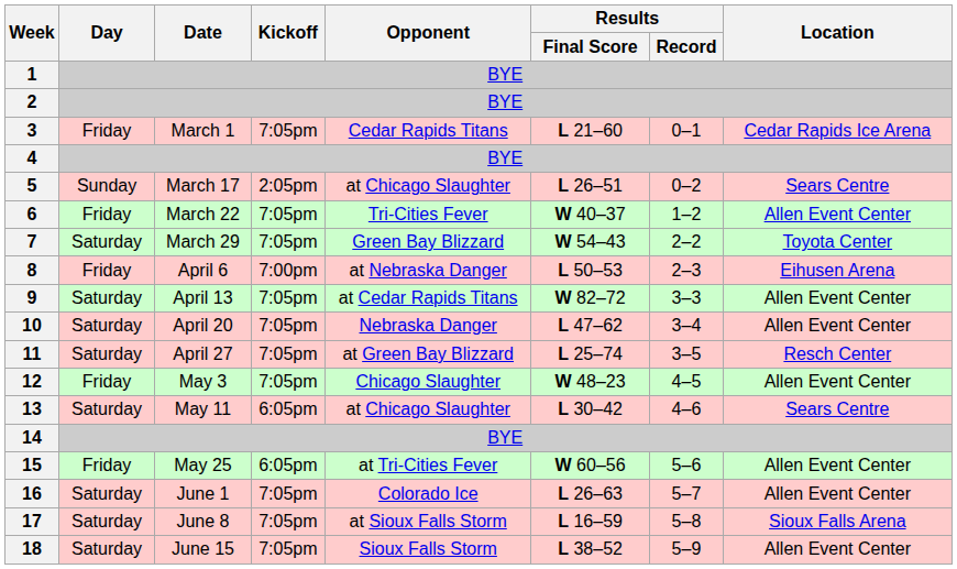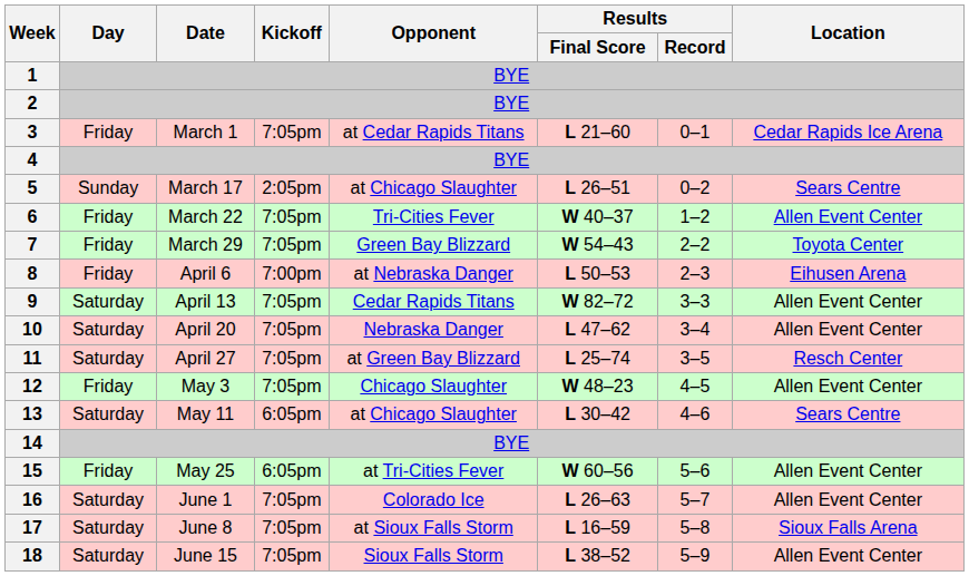3 | Opponent: Cedar Rapids Titans -> at Cedar Rapids Titans
7 | Day: Saturday -> Friday
9 | Opponent: at Cedar Rapids Titans -> Cedar Rapids Titans
